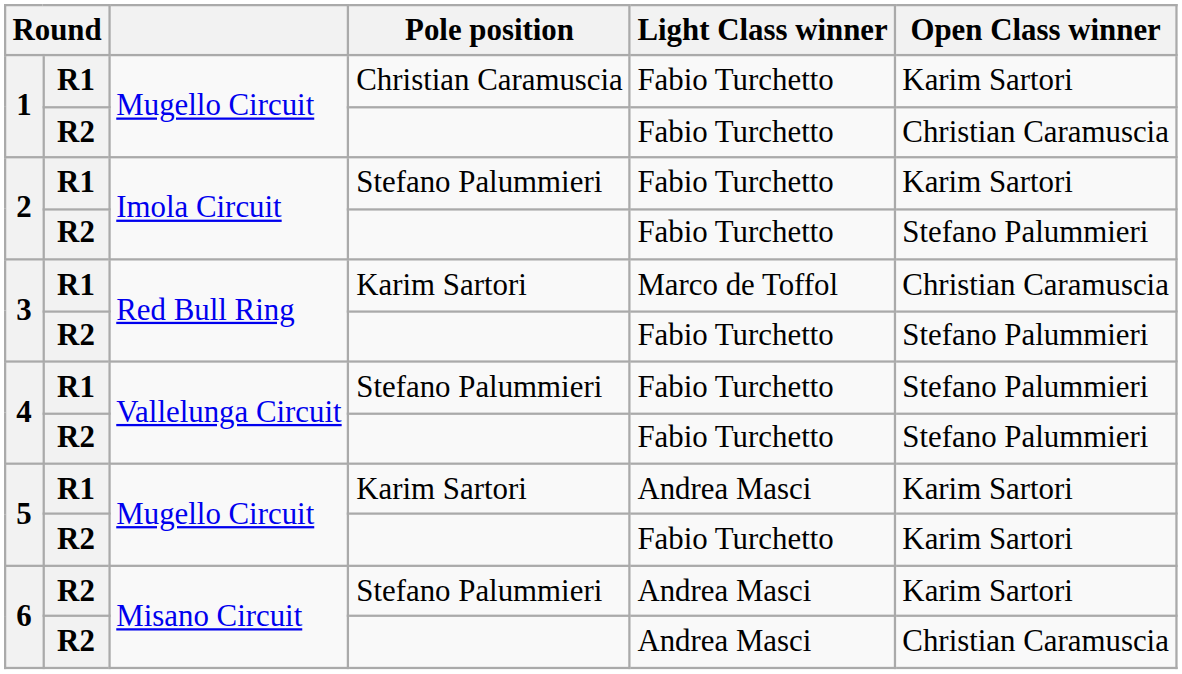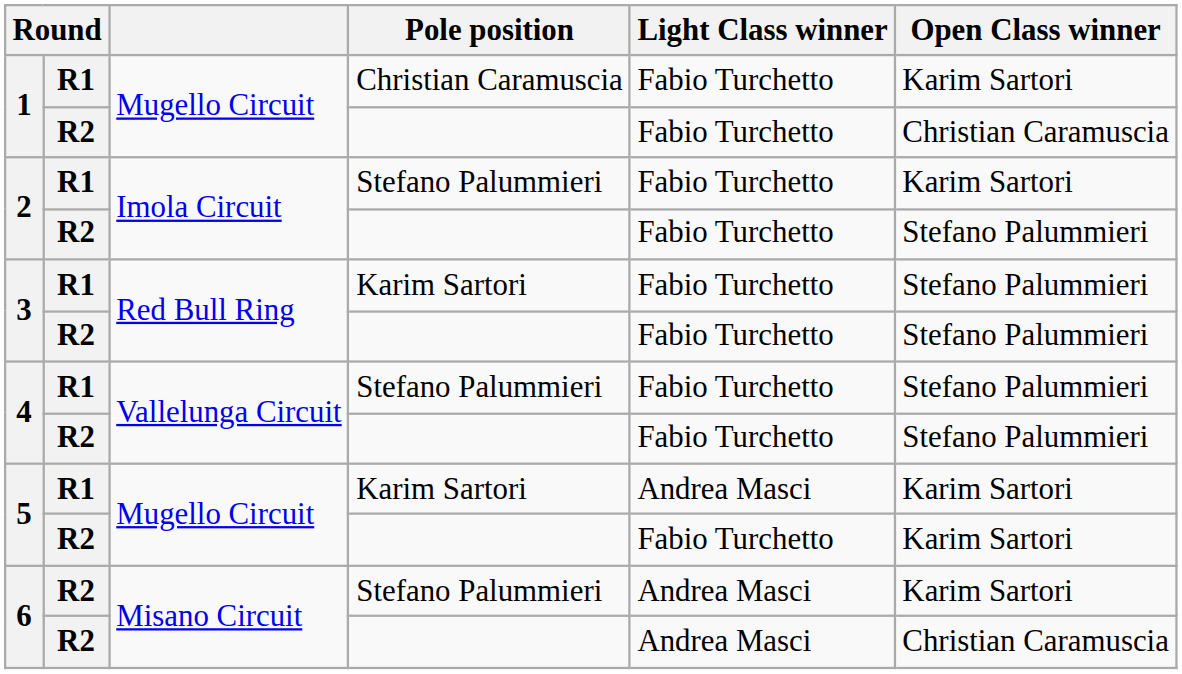3 / Karim Sartori | Light Class winner: Marco de Toffol -> Fabio Turchetto
3 / Karim Sartori | Open Class winner: Christian Caramuscia -> Stefano Palummieri
